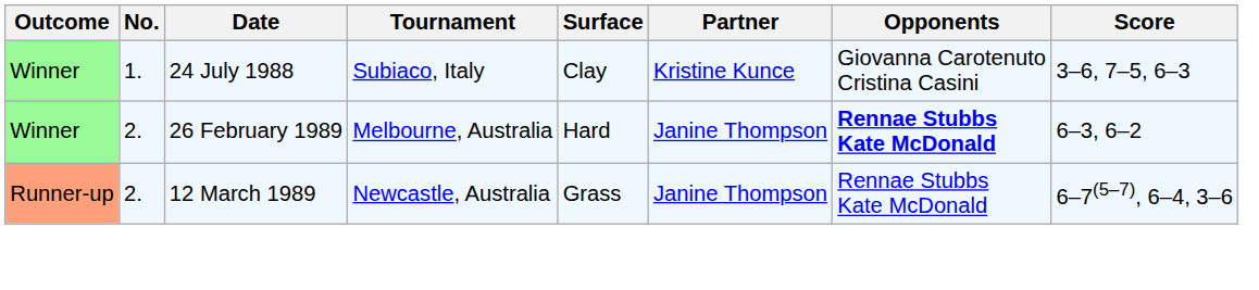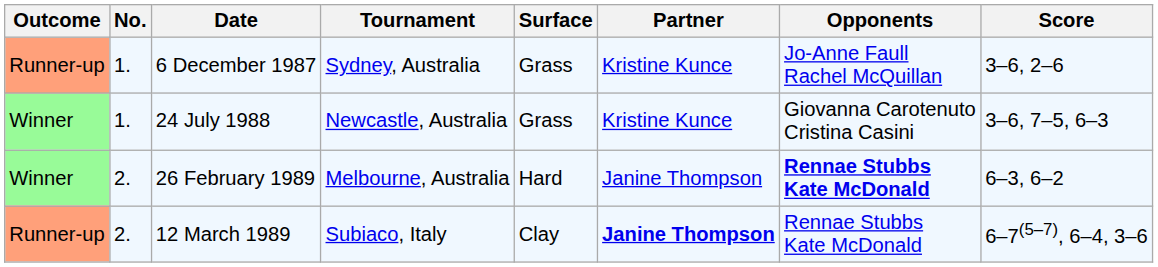+ row: Runner-up | 1. | 6 December 1987 | Sydney, Australia | Grass | Kristine Kunce | Jo-Anne Faull Rachel McQuillan | 3–6, 2–6
24 July 1988 | Tournament: Subiaco, Italy -> Newcastle, Australia
24 July 1988 | Surface: Clay -> Grass
12 March 1989 | Tournament: Newcastle, Australia -> Subiaco, Italy
12 March 1989 | Surface: Grass -> Clay
12 March 1989 | Partner: normal -> bold
